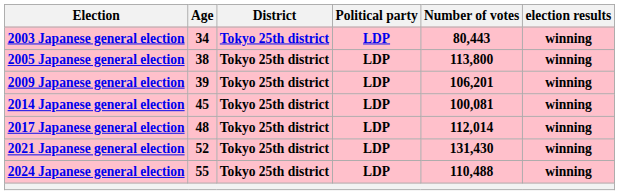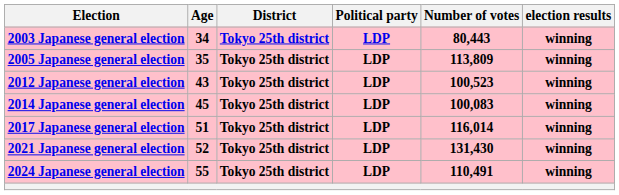2005 Japanese general election | Age: 38 -> 35
2005 Japanese general election | Number of votes: 113,800 -> 113,809
- row: 2009 Japanese general election | 39 | Tokyo 25th district | LDP | 106,201 | winning
+ row: 2012 Japanese general election | 43 | Tokyo 25th district | LDP | 100,523 | winning
2014 Japanese general election | Number of votes: 100,081 -> 100,083
2017 Japanese general election | Age: 48 -> 51
2017 Japanese general election | Number of votes: 112,014 -> 116,014
2024 Japanese general election | Number of votes: 110,488 -> 110,491
